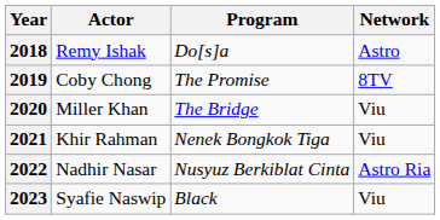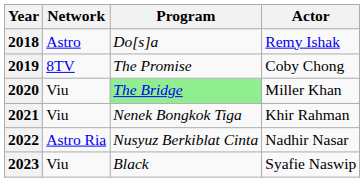columns swapped: Actor <-> Network
2020 | Program: no background -> lightgreen background
